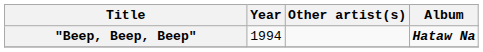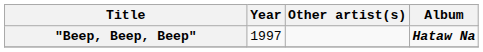"Beep, Beep, Beep" | Year: 1994 -> 1997
